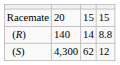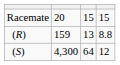(R) | column 2: 140 -> 159
(R) | column 3: 14 -> 13
(S) | column 3: 62 -> 64
